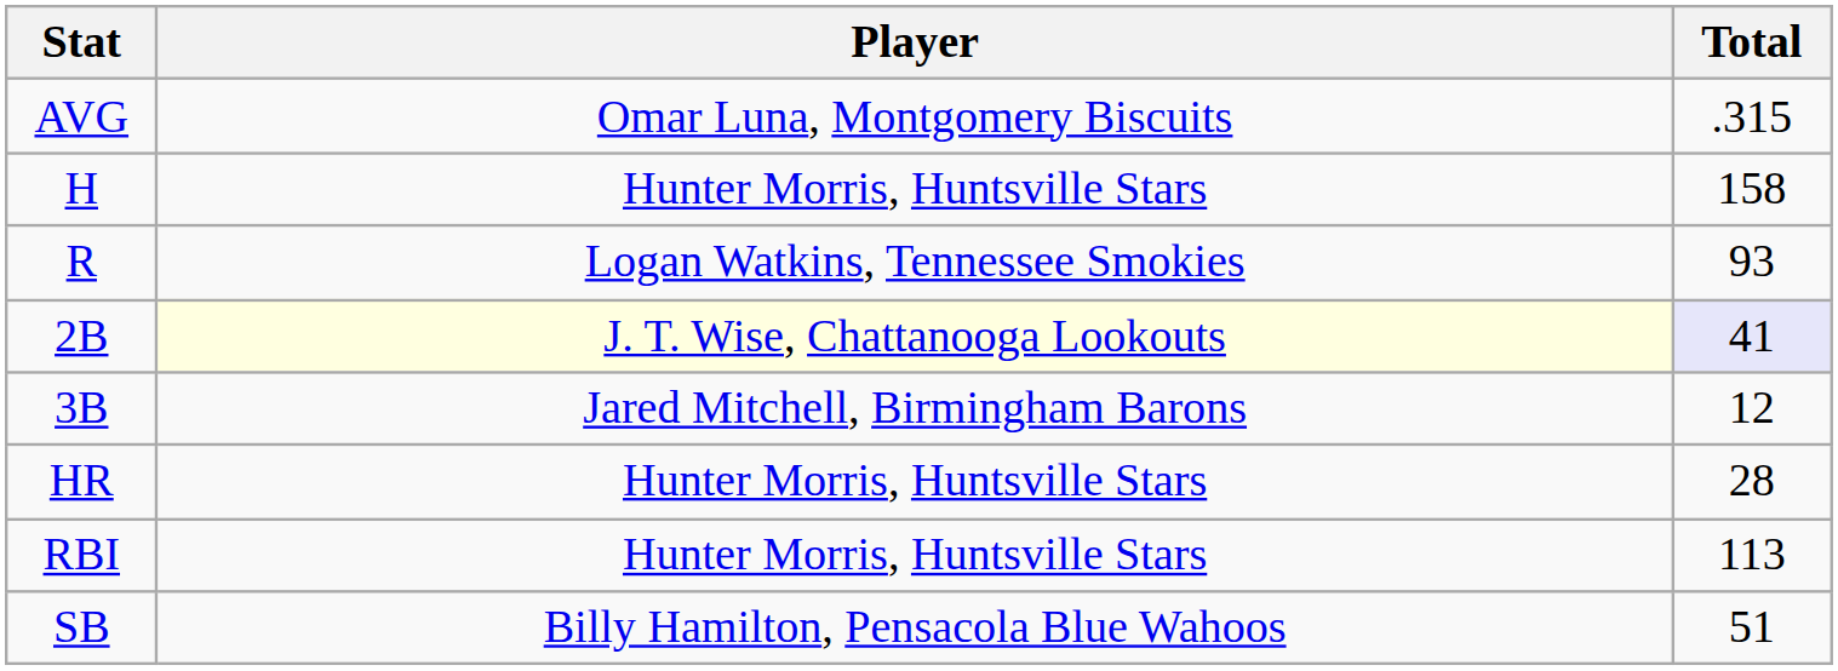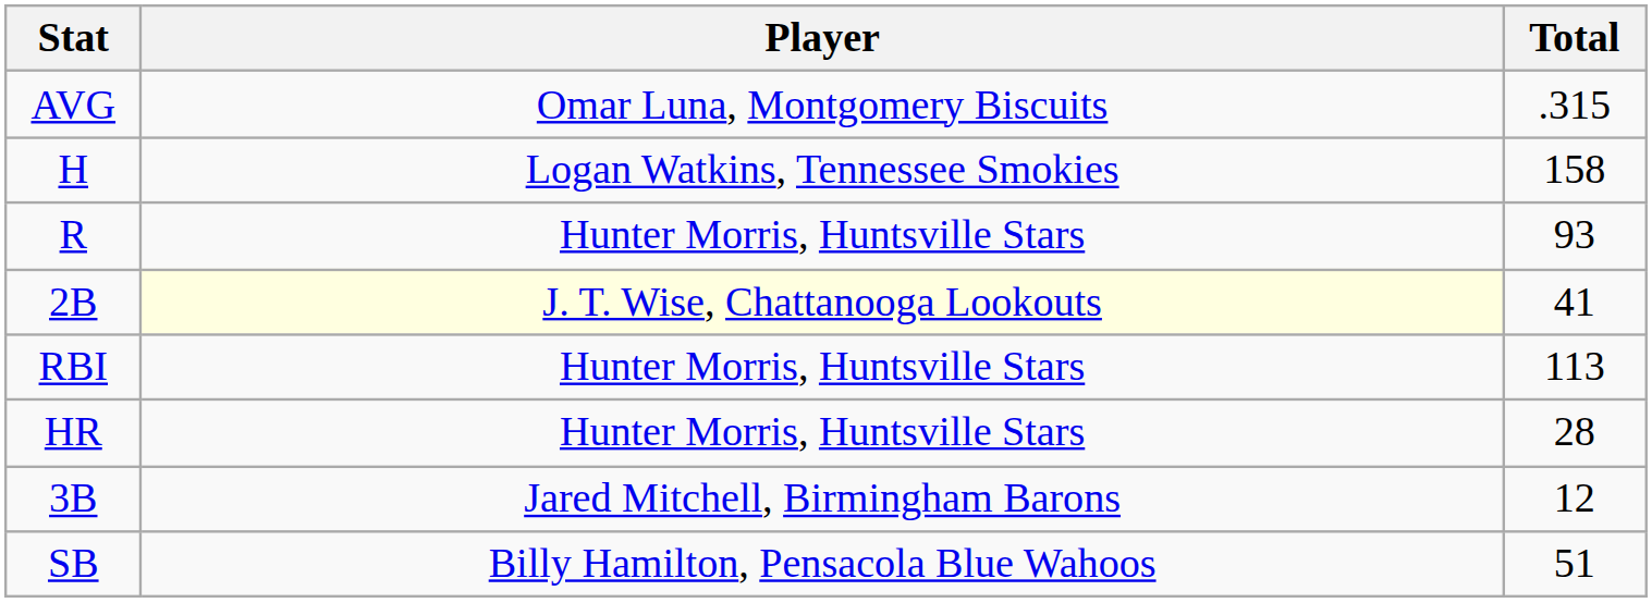H | Player: Hunter Morris, Huntsville Stars -> Logan Watkins, Tennessee Smokies
R | Player: Logan Watkins, Tennessee Smokies -> Hunter Morris, Huntsville Stars
2B | Total: lavender background -> no background
rows swapped: 3B <-> RBI
